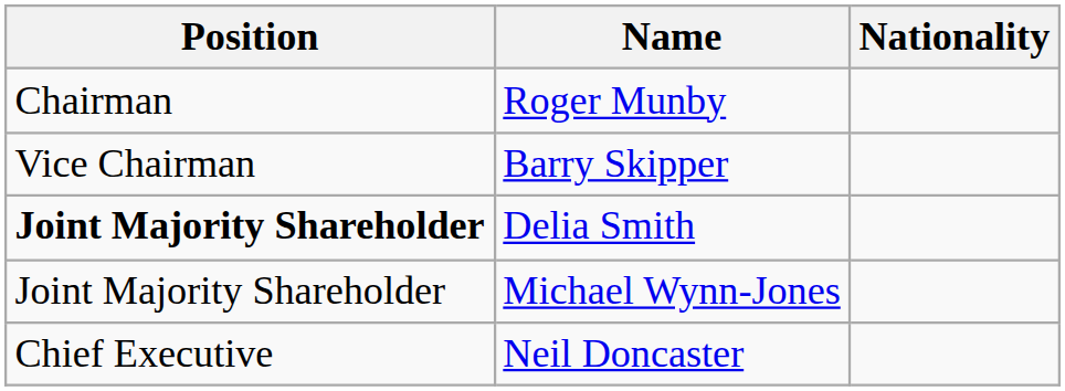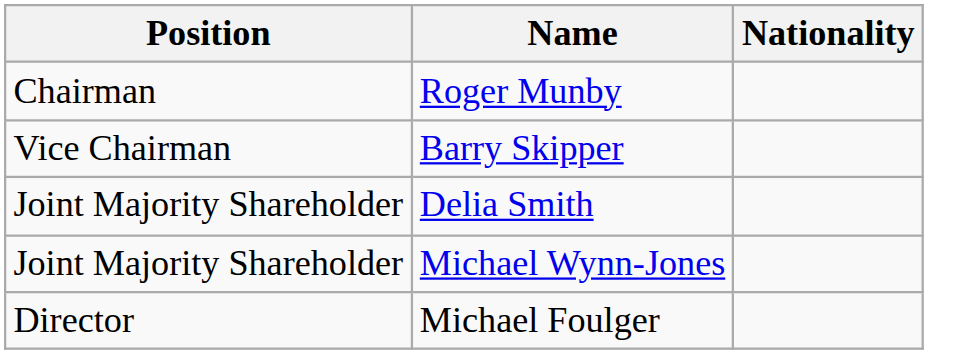Delia Smith | Position: bold -> normal
+ row: Director | Michael Foulger
- row: Chief Executive | Neil Doncaster
